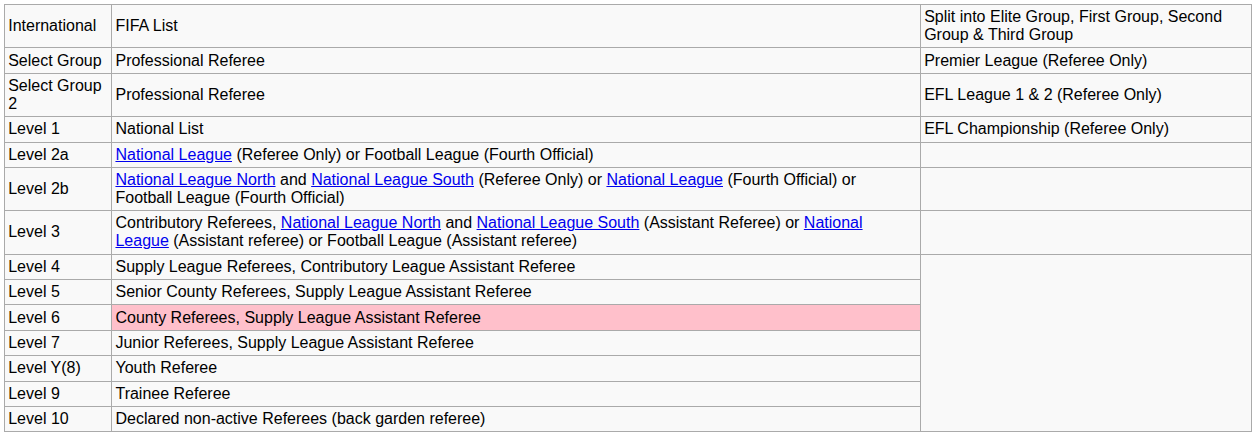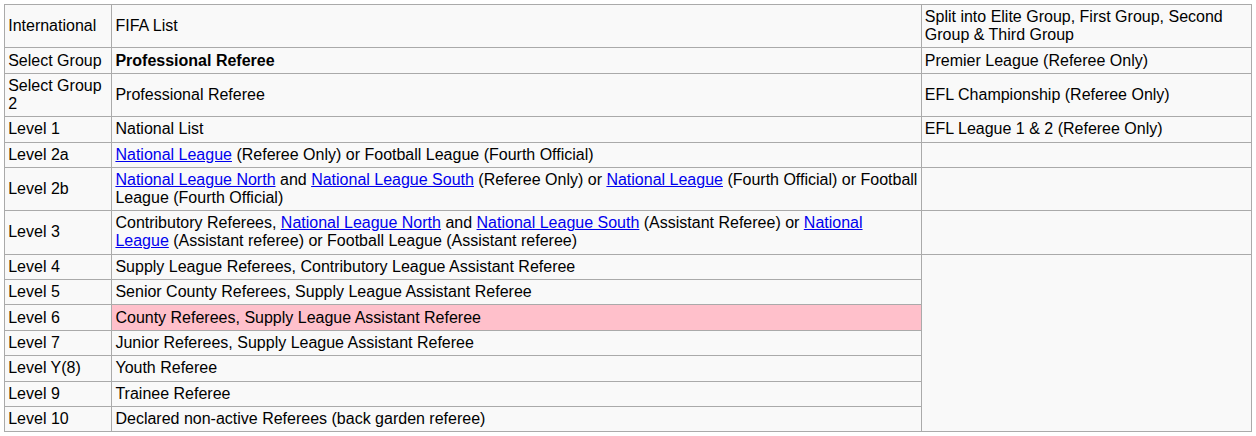Select Group | column 2: normal -> bold
Select Group 2 | column 3: EFL League 1 & 2 (Referee Only) -> EFL Championship (Referee Only)
Level 1 | column 3: EFL Championship (Referee Only) -> EFL League 1 & 2 (Referee Only)
